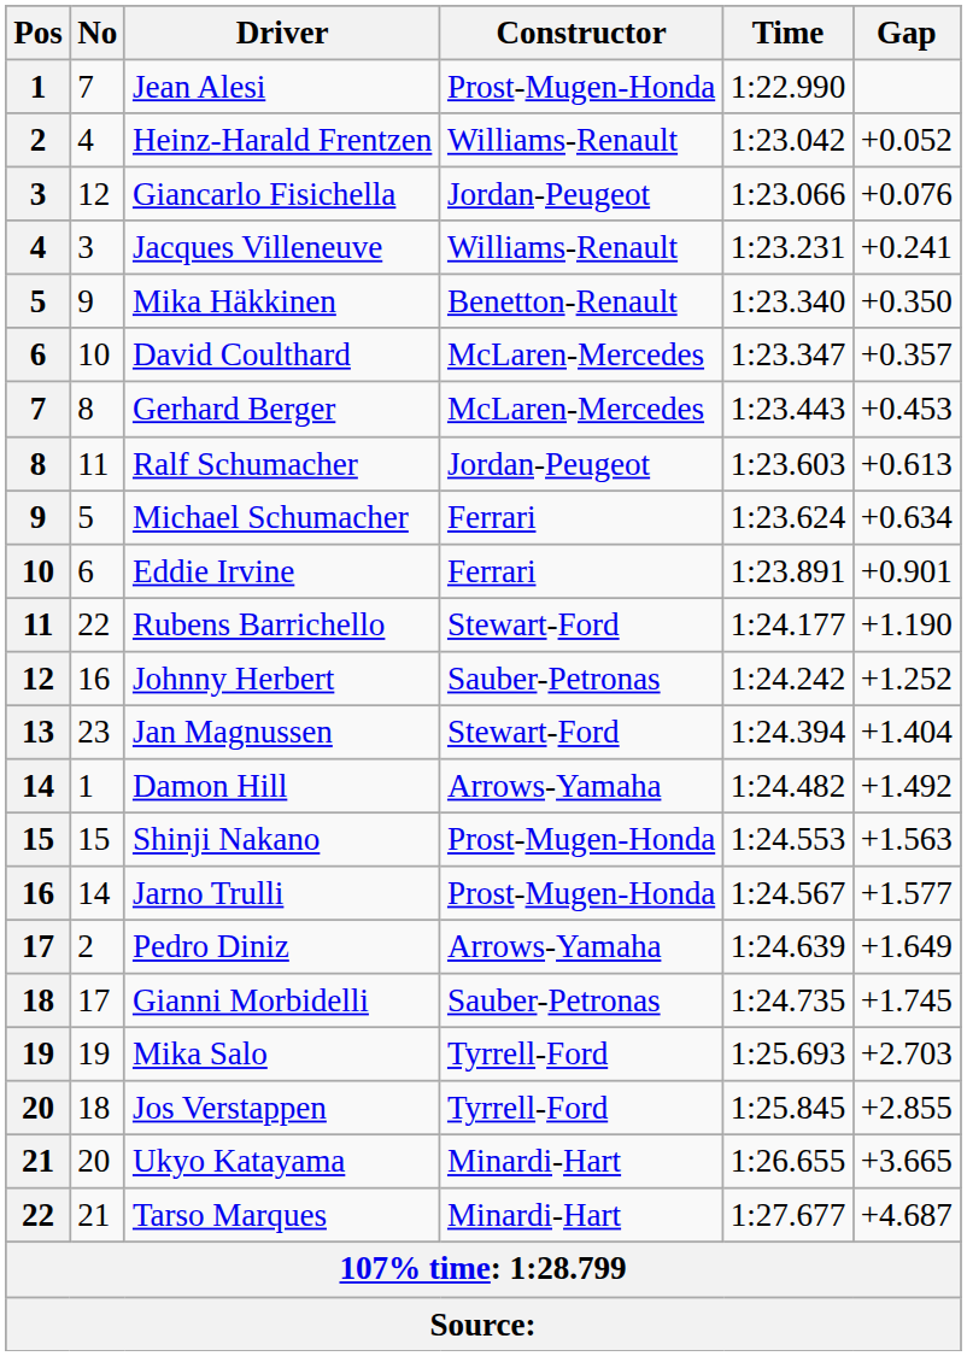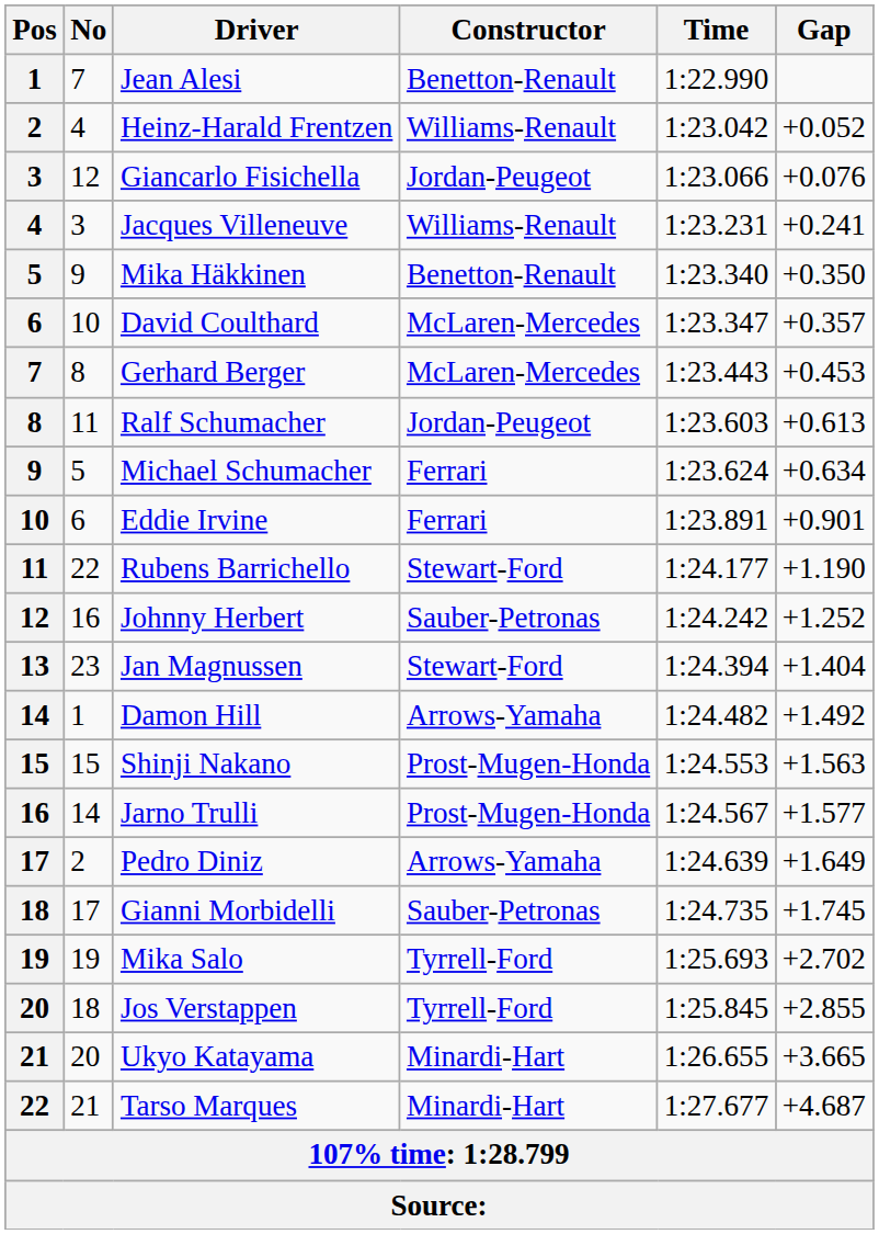Jean Alesi | Constructor: Prost-Mugen-Honda -> Benetton-Renault
Mika Salo | Gap: +2.703 -> +2.702
